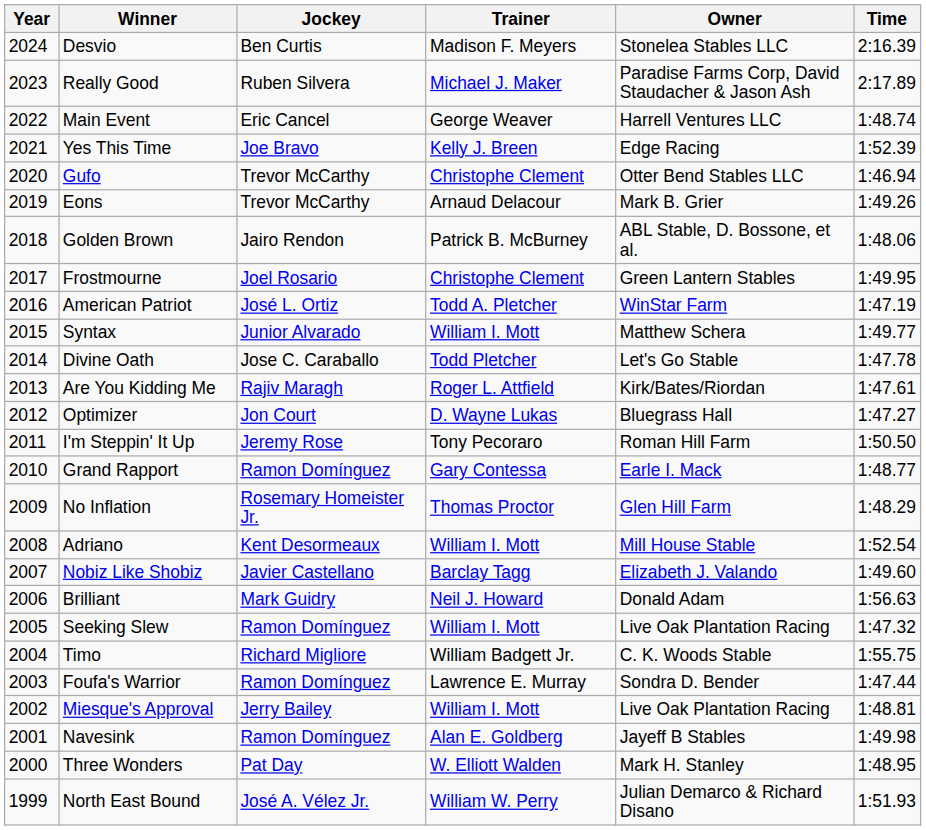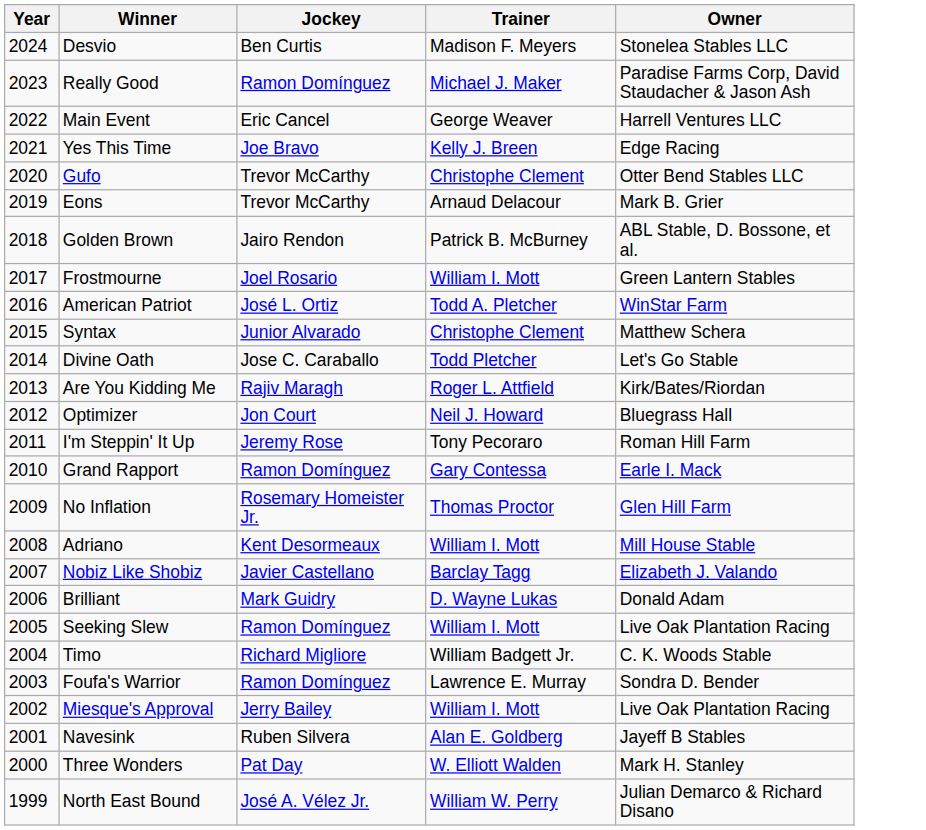- column: Time | 2:16.39 | 2:17.89 | 1:48.74 | 1:52.39 | 1:46.94 | 1:49.26 | 1:48.06 | 1:49.95 | 1:47.19 | 1:49.77 | 1:47.78 | 1:47.61 | 1:47.27 | 1:50.50 | 1:48.77 | 1:48.29 | 1:52.54 | 1:49.60 | 1:56.63 | 1:47.32 | 1:55.75 | 1:47.44 | 1:48.81 | 1:49.98 | 1:48.95 | 1:51.93
Really Good | Jockey: Ruben Silvera -> Ramon Domínguez
Frostmourne | Trainer: Christophe Clement -> William I. Mott
Syntax | Trainer: William I. Mott -> Christophe Clement
Optimizer | Trainer: D. Wayne Lukas -> Neil J. Howard
Brilliant | Trainer: Neil J. Howard -> D. Wayne Lukas
Navesink | Jockey: Ramon Domínguez -> Ruben Silvera
